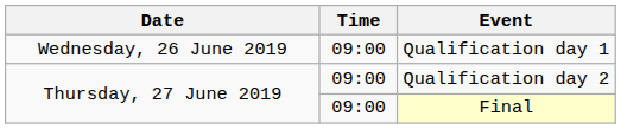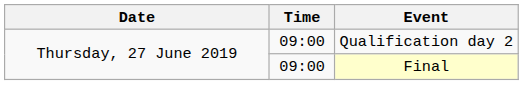- row: Wednesday, 26 June 2019 | 09:00 | Qualification day 1
